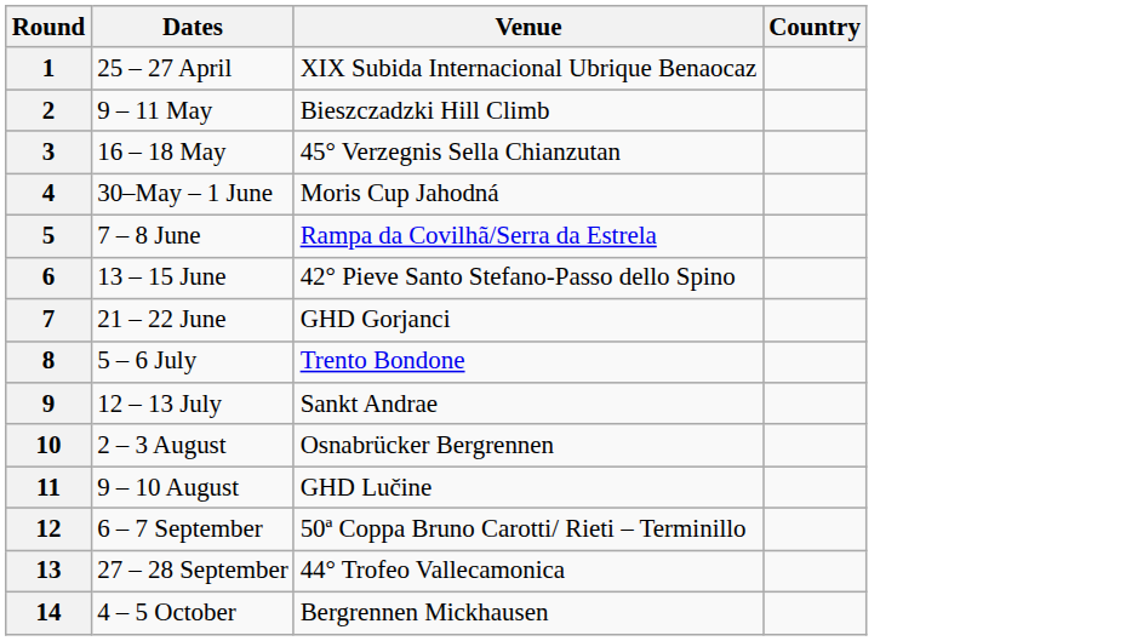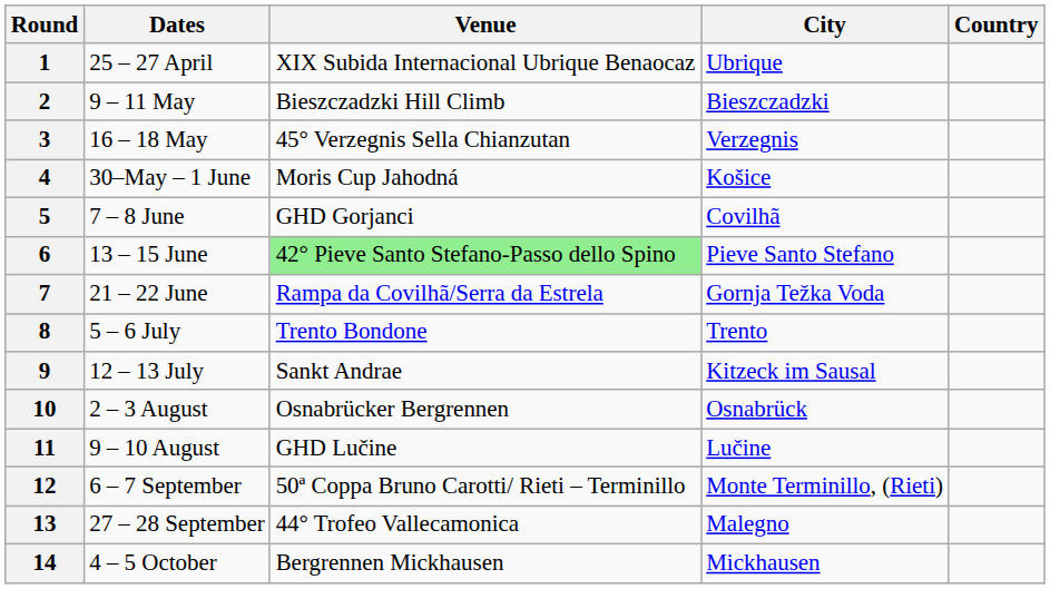+ column: City | Ubrique | Bieszczadzki | Verzegnis | Košice | Covilhã | Pieve Santo Stefano | Gornja Težka Voda | Trento | Kitzeck im Sausal | Osnabrück | Lučine | Monte Terminillo, (Rieti) | Malegno | Mickhausen
5 | Venue: Rampa da Covilhã/Serra da Estrela -> GHD Gorjanci
6 | Venue: no background -> lightgreen background
7 | Venue: GHD Gorjanci -> Rampa da Covilhã/Serra da Estrela
